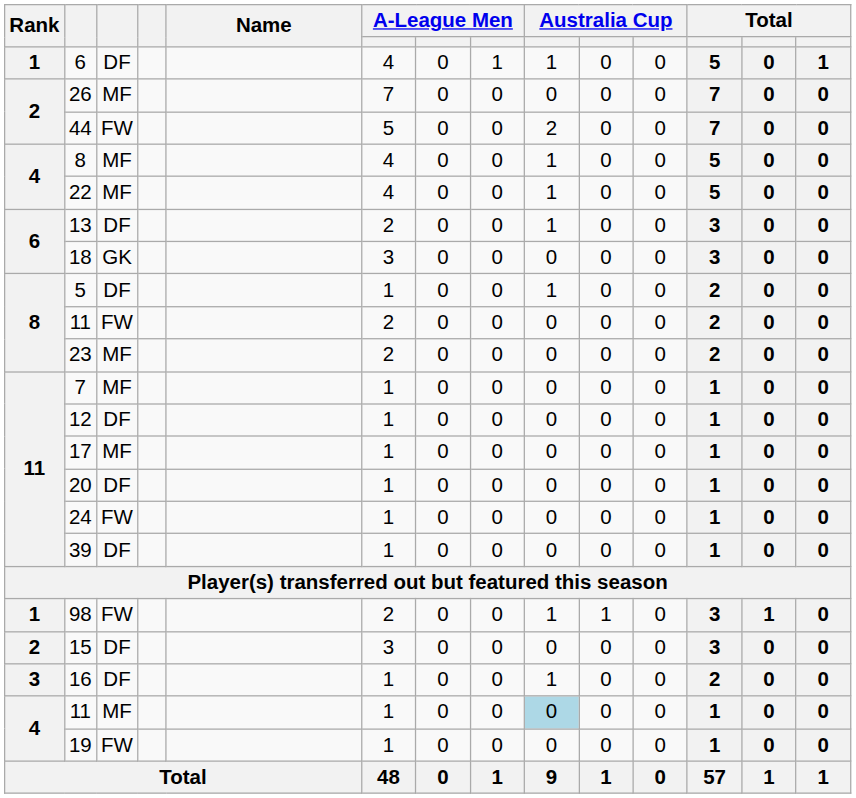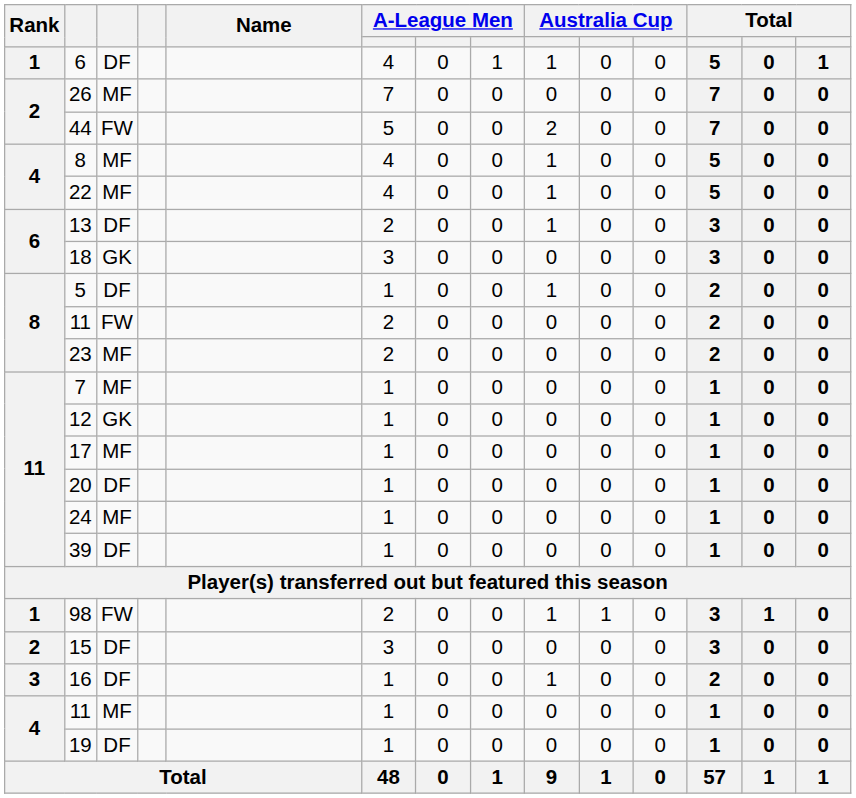12 | column 3: DF -> GK
24 | column 3: FW -> MF
4 / 11 | column 9: lightblue background -> no background
19 | column 3: FW -> DF
